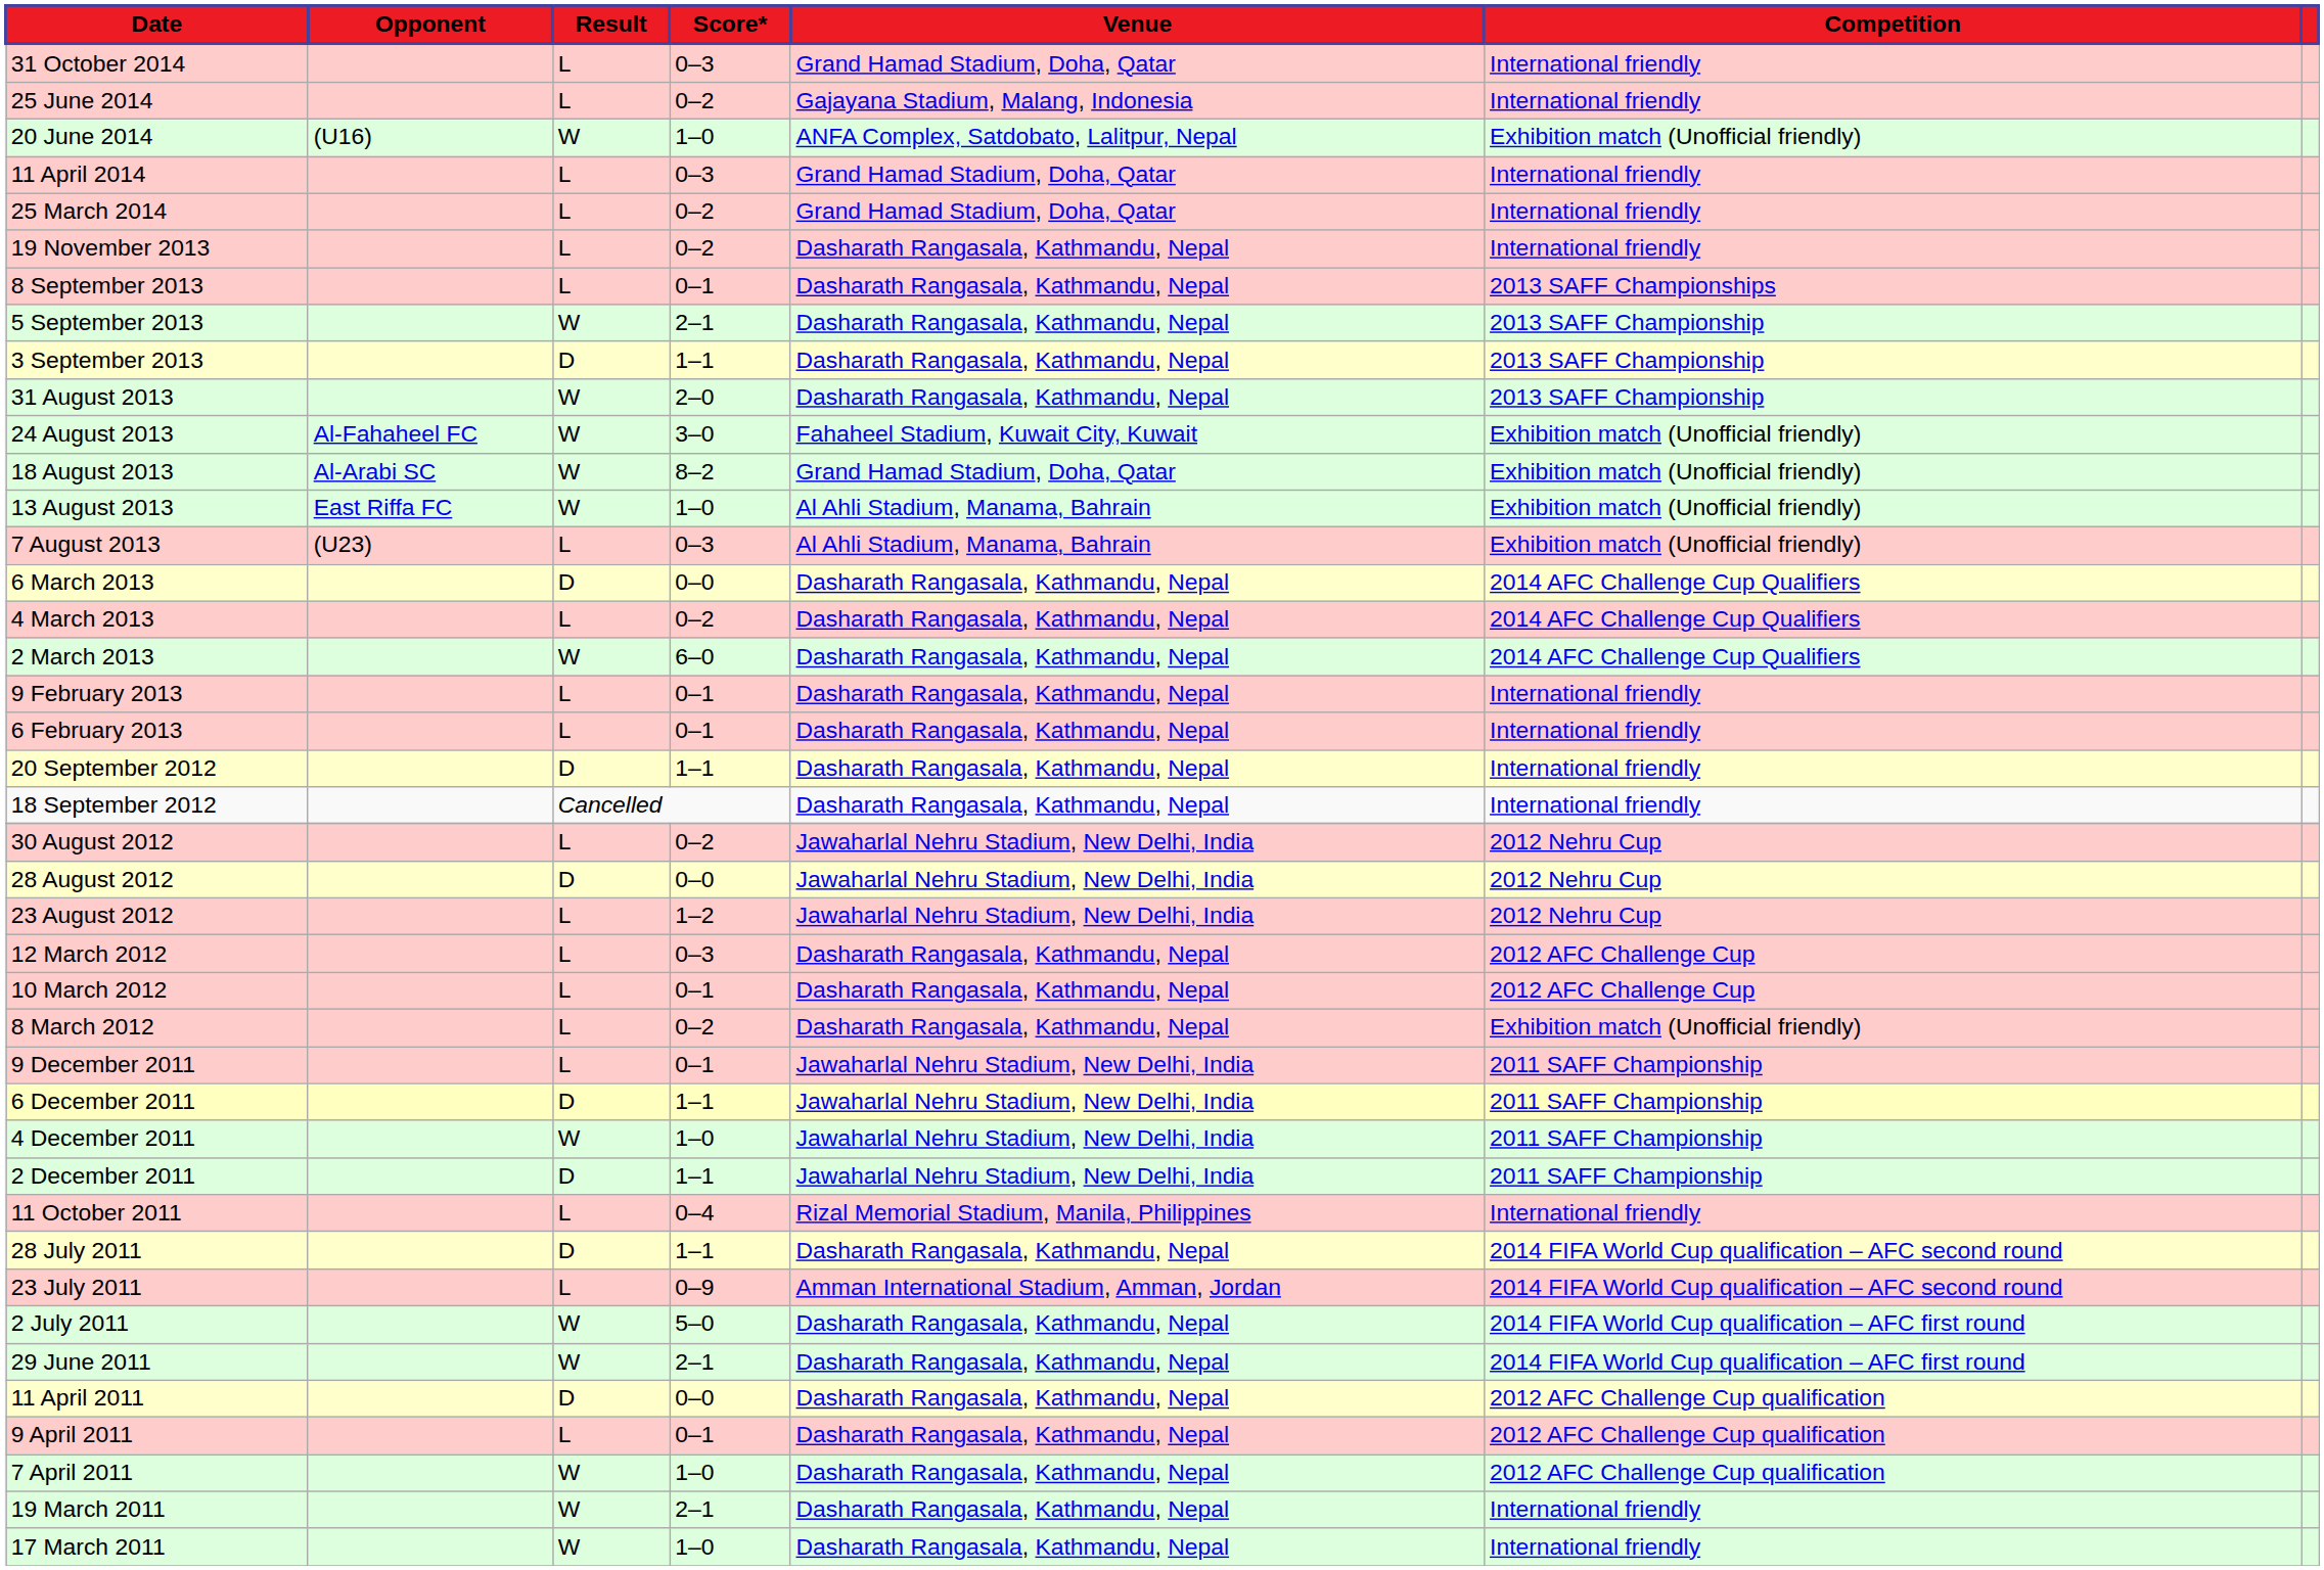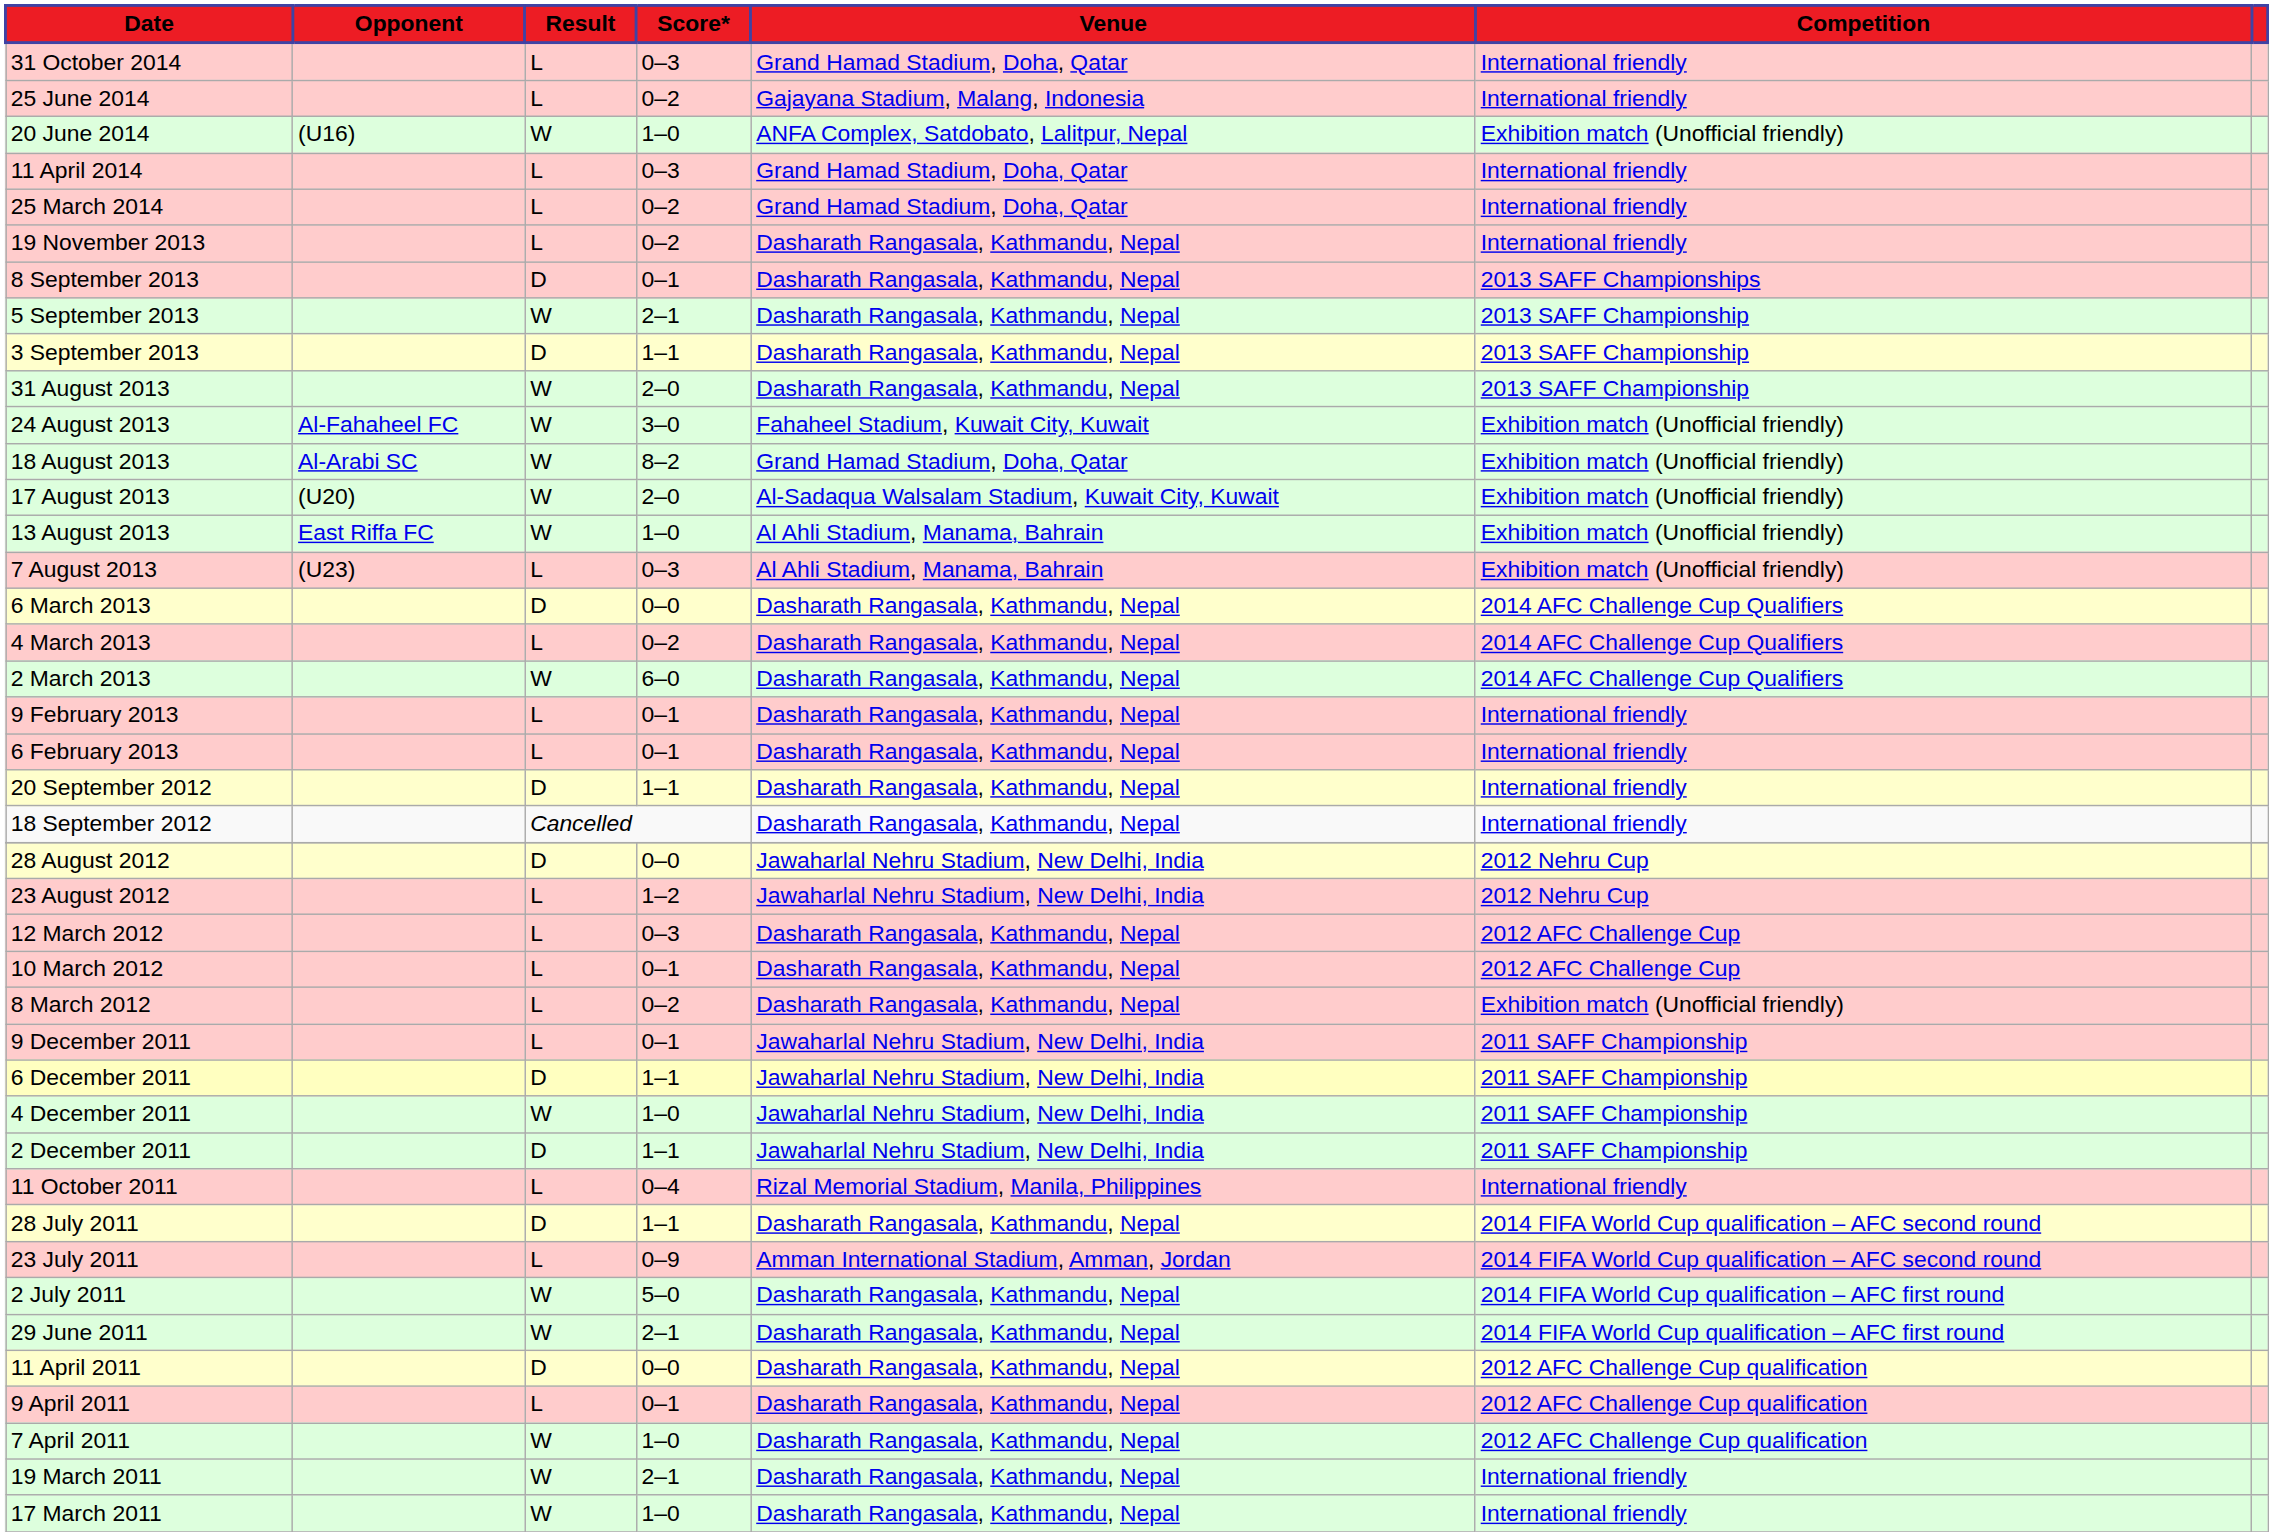8 September 2013 | Result: L -> D
+ row: 17 August 2013 | (U20) | W | 2–0 | Al-Sadaqua Walsalam Stadium, Kuwait City, Kuwait | Exhibition match (Unofficial friendly)
- row: 30 August 2012 | L | 0–2 | Jawaharlal Nehru Stadium, New Delhi, India | 2012 Nehru Cup
